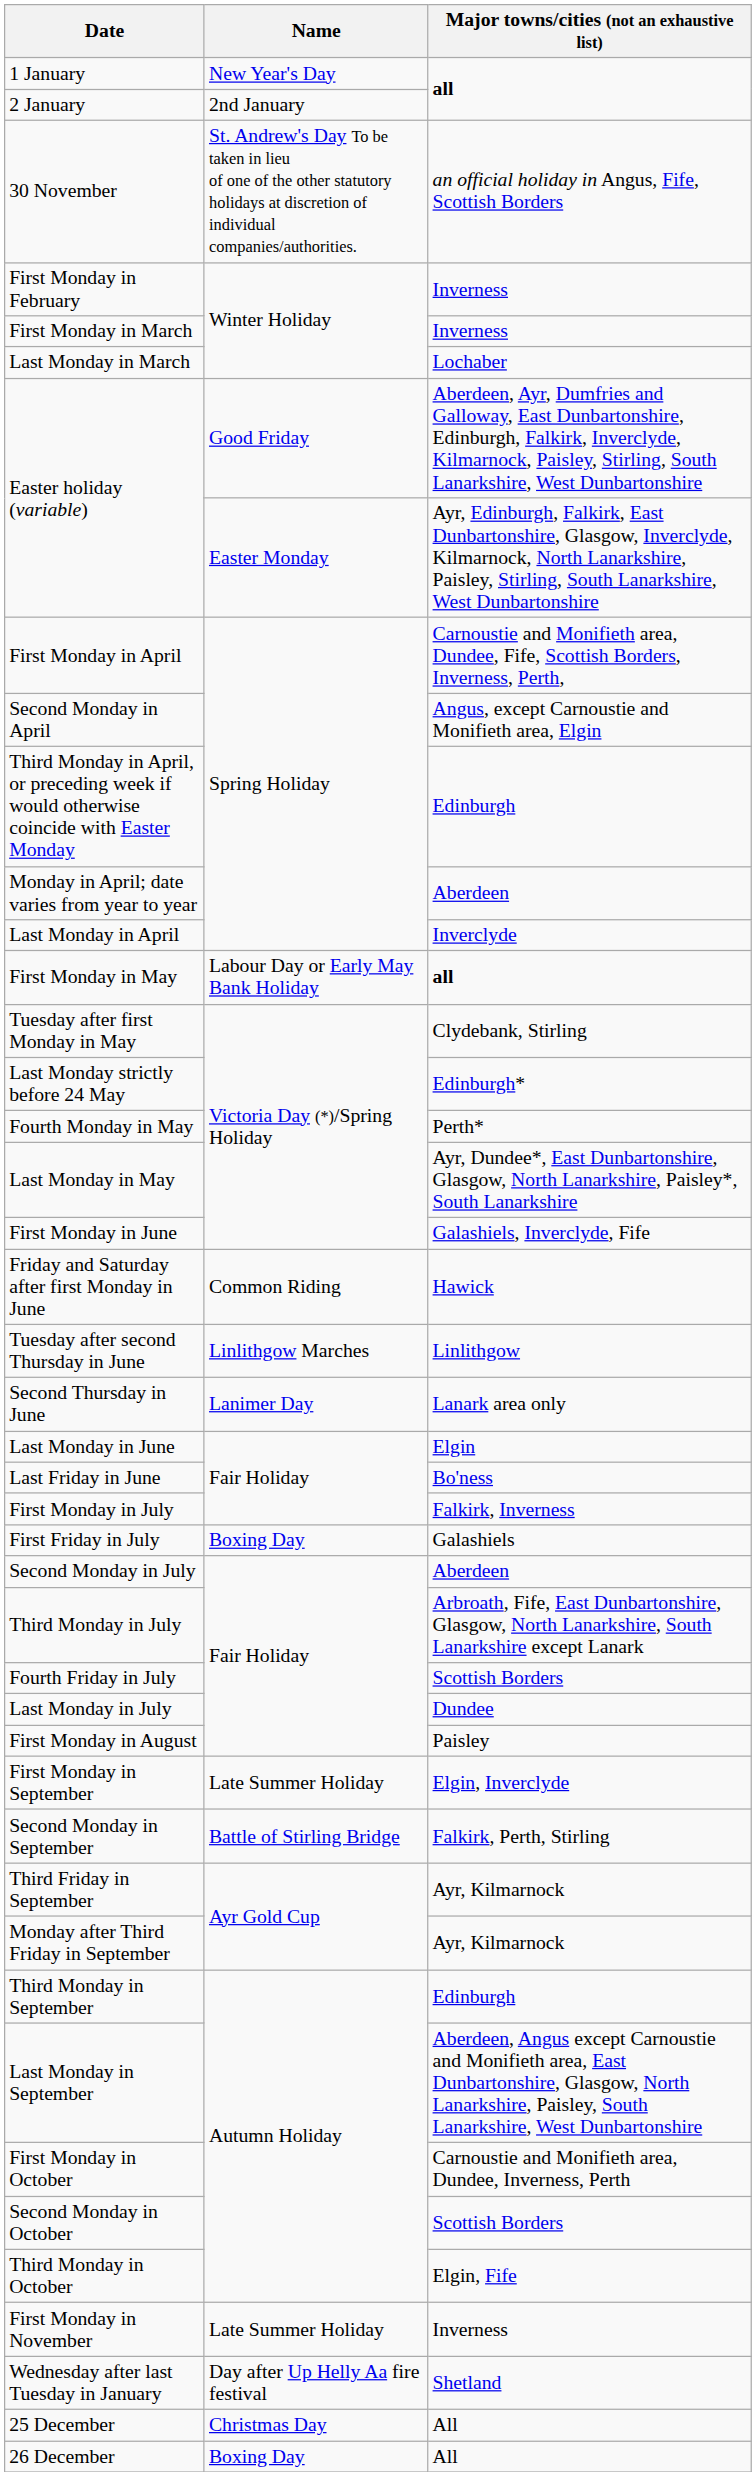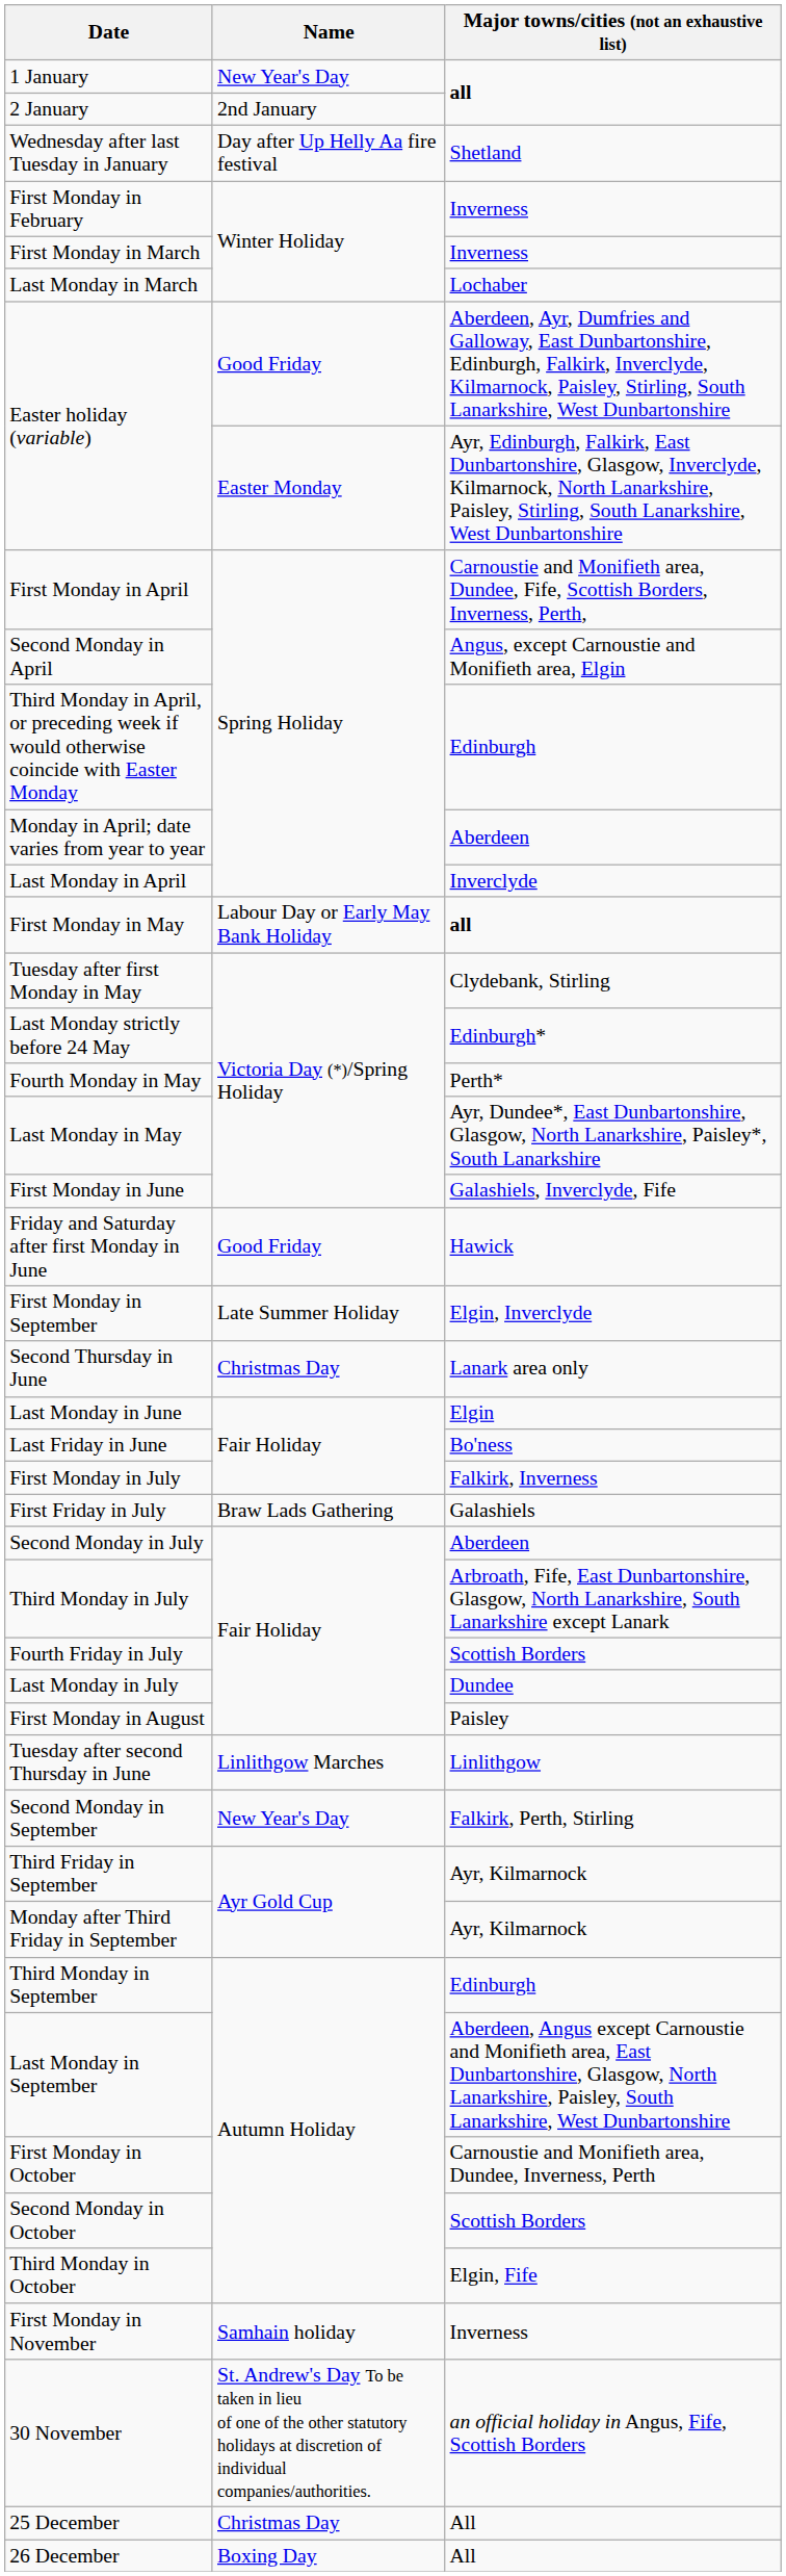rows swapped: Wednesday after last Tuesday in January <-> 30 November
Friday and Saturday after first Monday in June | Name: Common Riding -> Good Friday
rows swapped: Tuesday after second Thursday in June <-> First Monday in September
Second Thursday in June | Name: Lanimer Day -> Christmas Day
First Friday in July | Name: Boxing Day -> Braw Lads Gathering
Second Monday in September | Name: Battle of Stirling Bridge -> New Year's Day
First Monday in November | Name: Late Summer Holiday -> Samhain holiday
